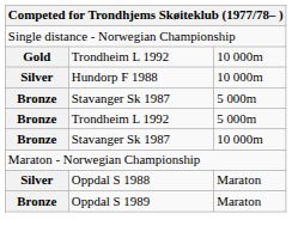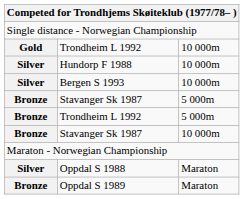+ row: Silver | Bergen S 1993 | 10 000m
